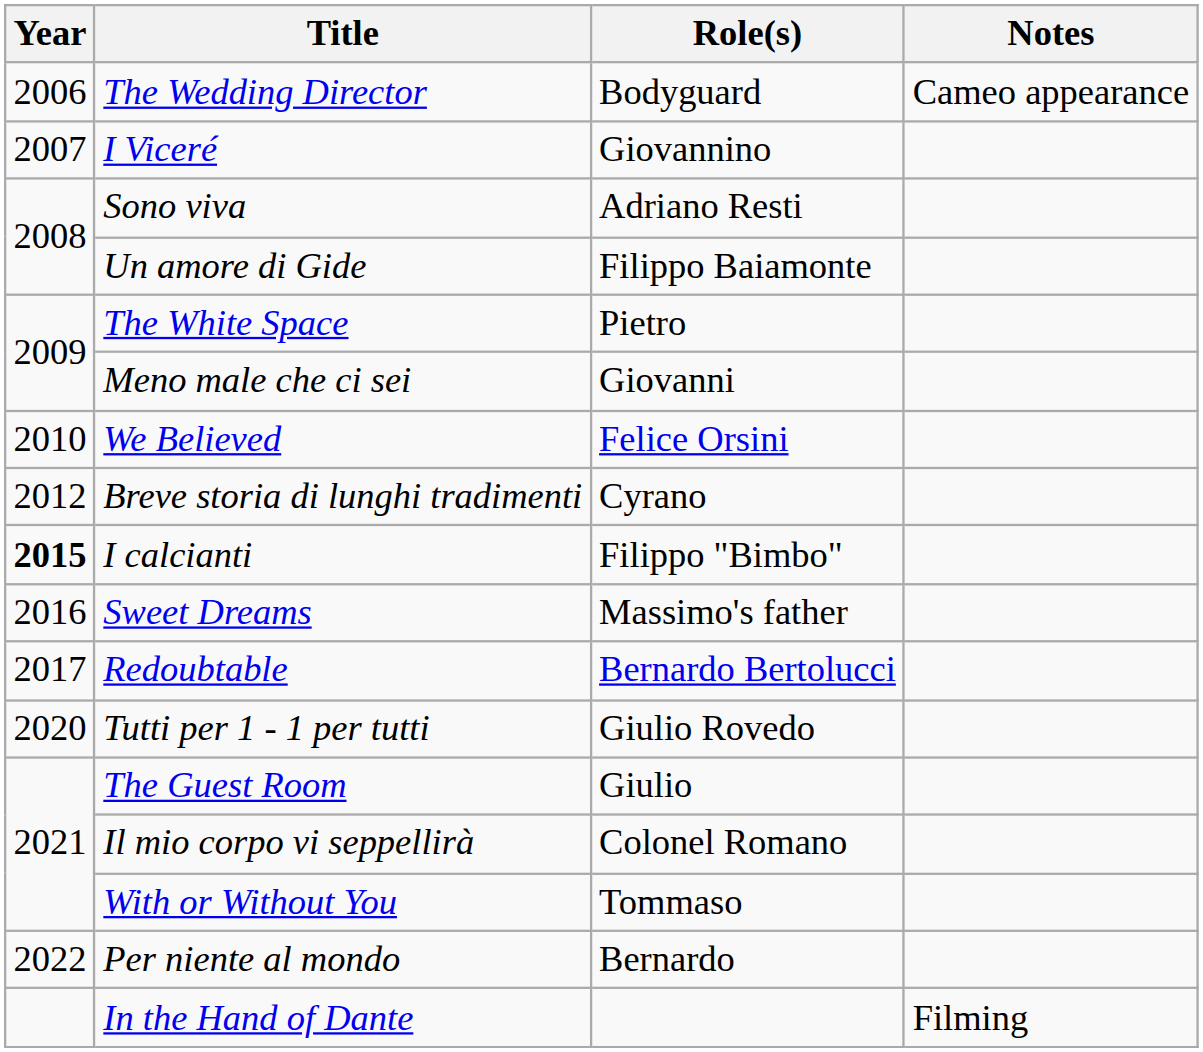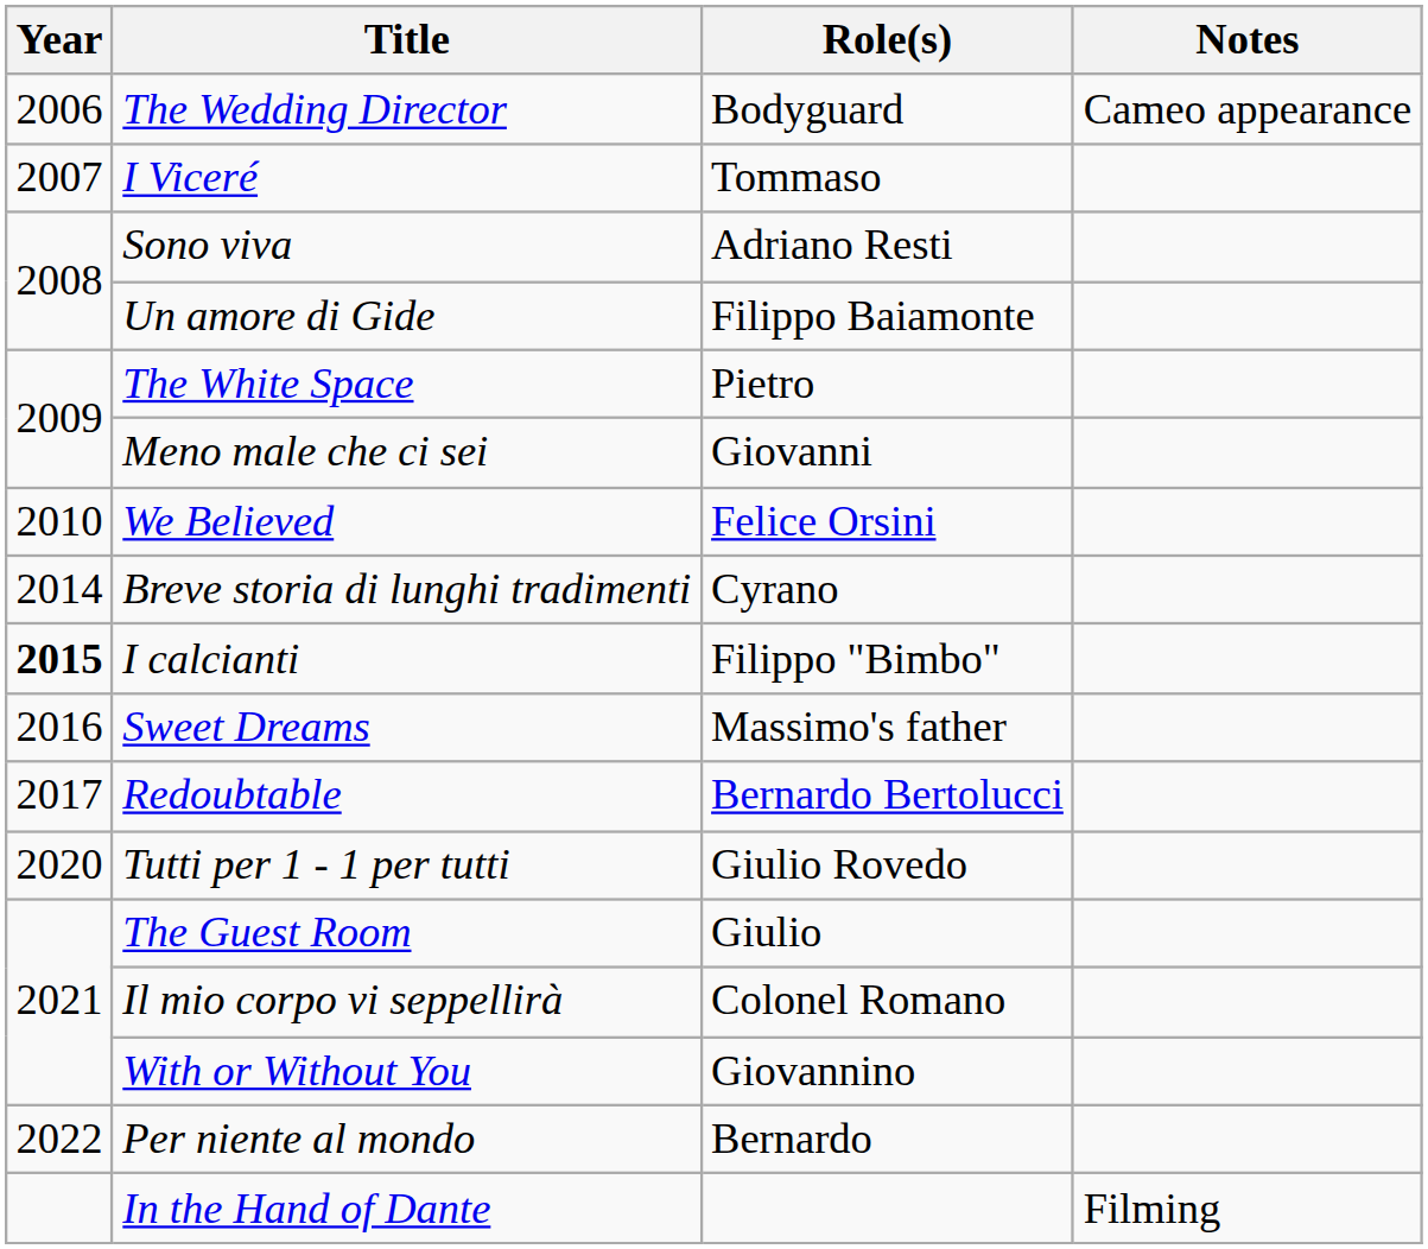I Viceré | Role(s): Giovannino -> Tommaso
Breve storia di lunghi tradimenti | Year: 2012 -> 2014
With or Without You | Role(s): Tommaso -> Giovannino
